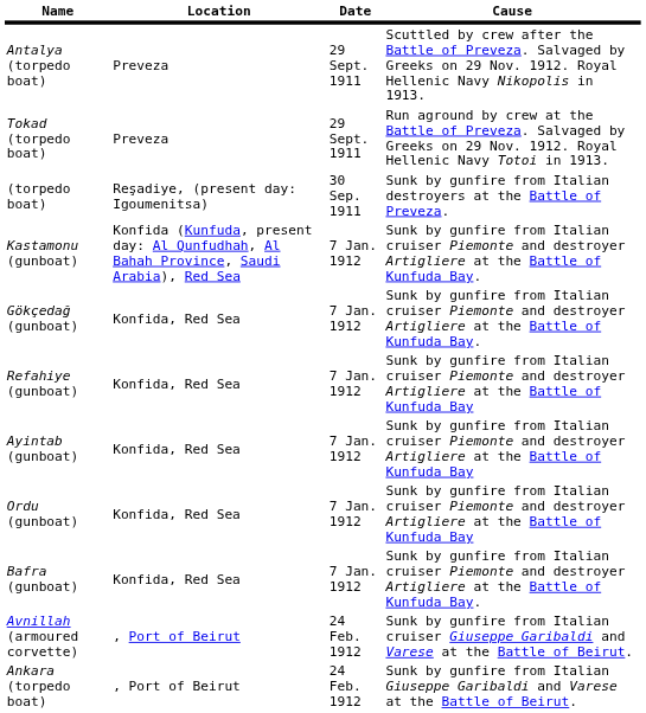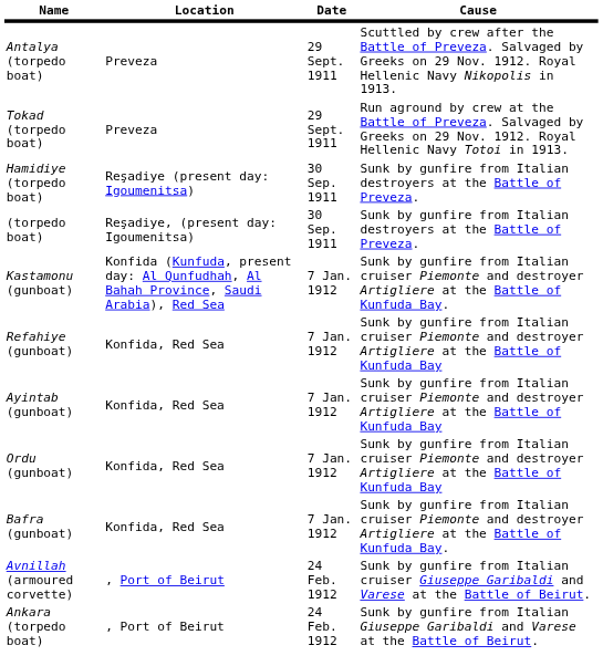+ row: Hamidiye (torpedo boat) | Reşadiye (present day: Igoumenitsa) | 30 Sep. 1911 | Sunk by gunfire from Italian destroyers at the Battle of Preveza.
- row: Gökçedağ (gunboat) | Konfida, Red Sea | 7 Jan. 1912 | Sunk by gunfire from Italian cruiser Piemonte and destroyer Artigliere at the Battle of Kunfuda Bay.
